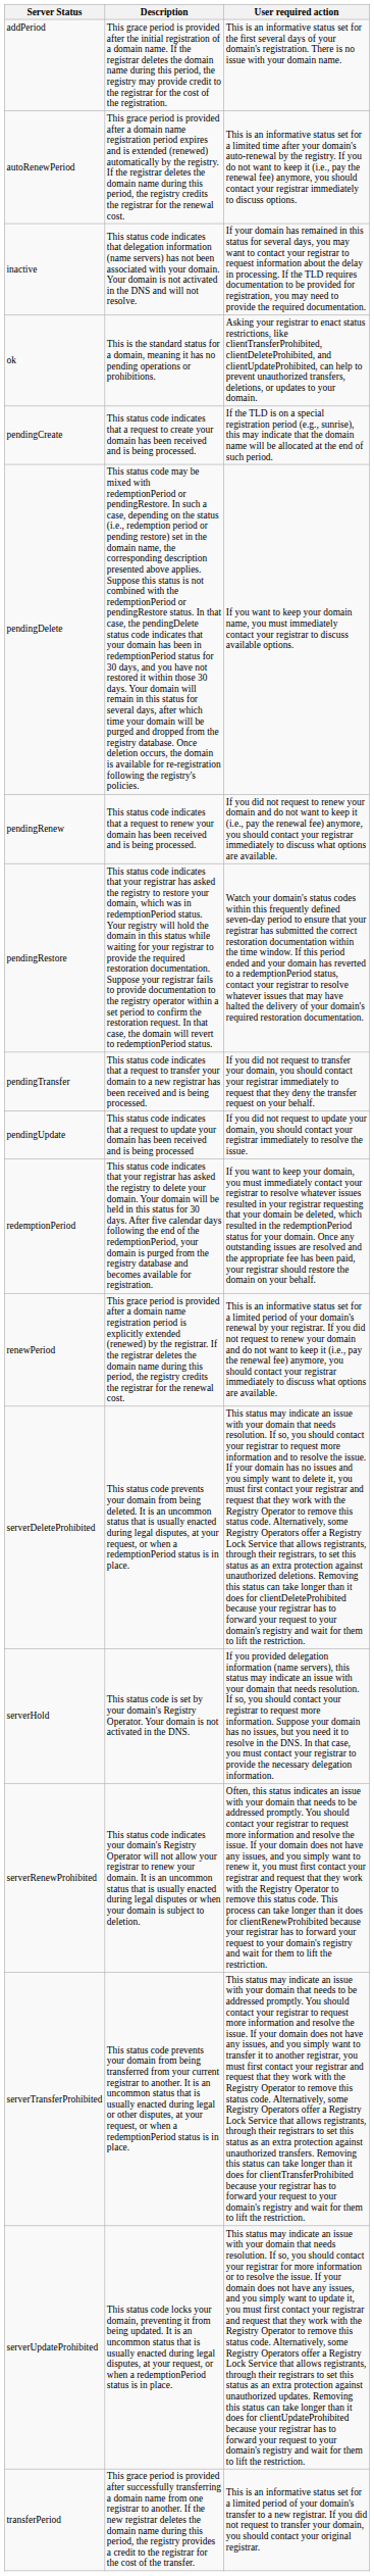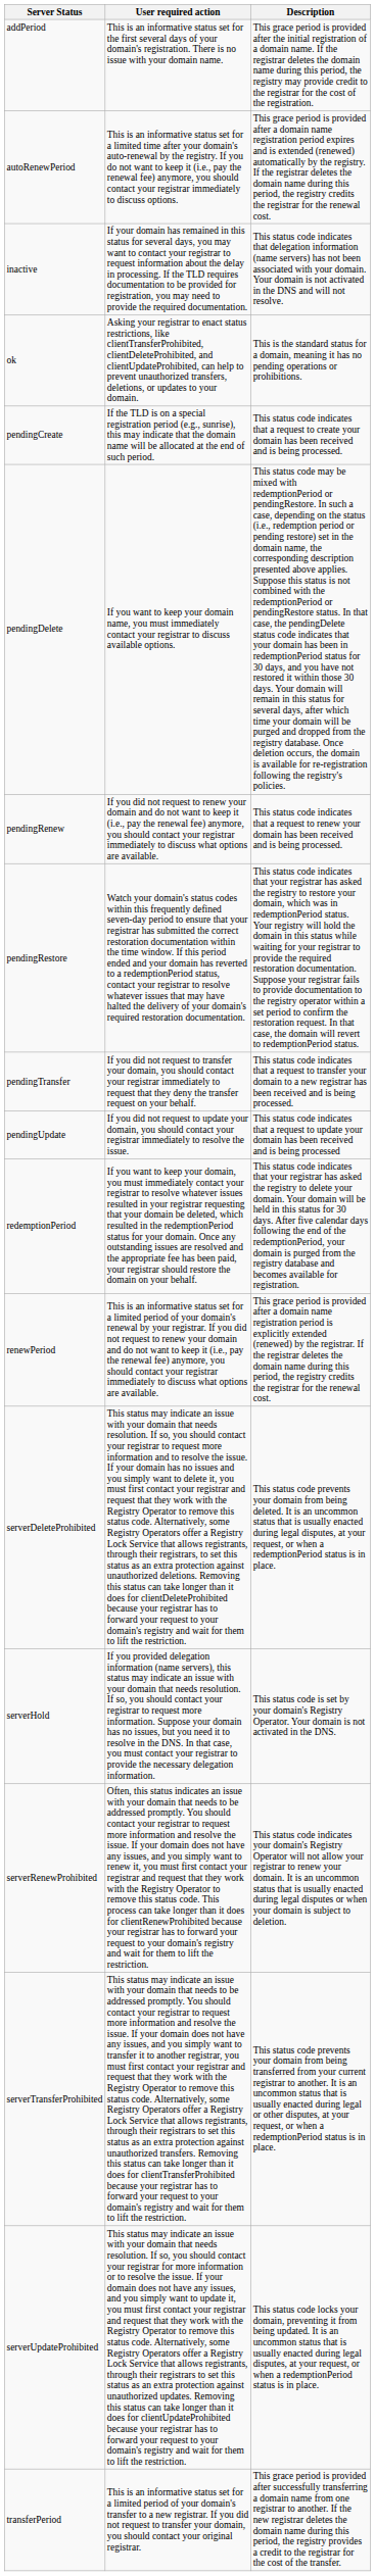columns swapped: Description <-> User required action
